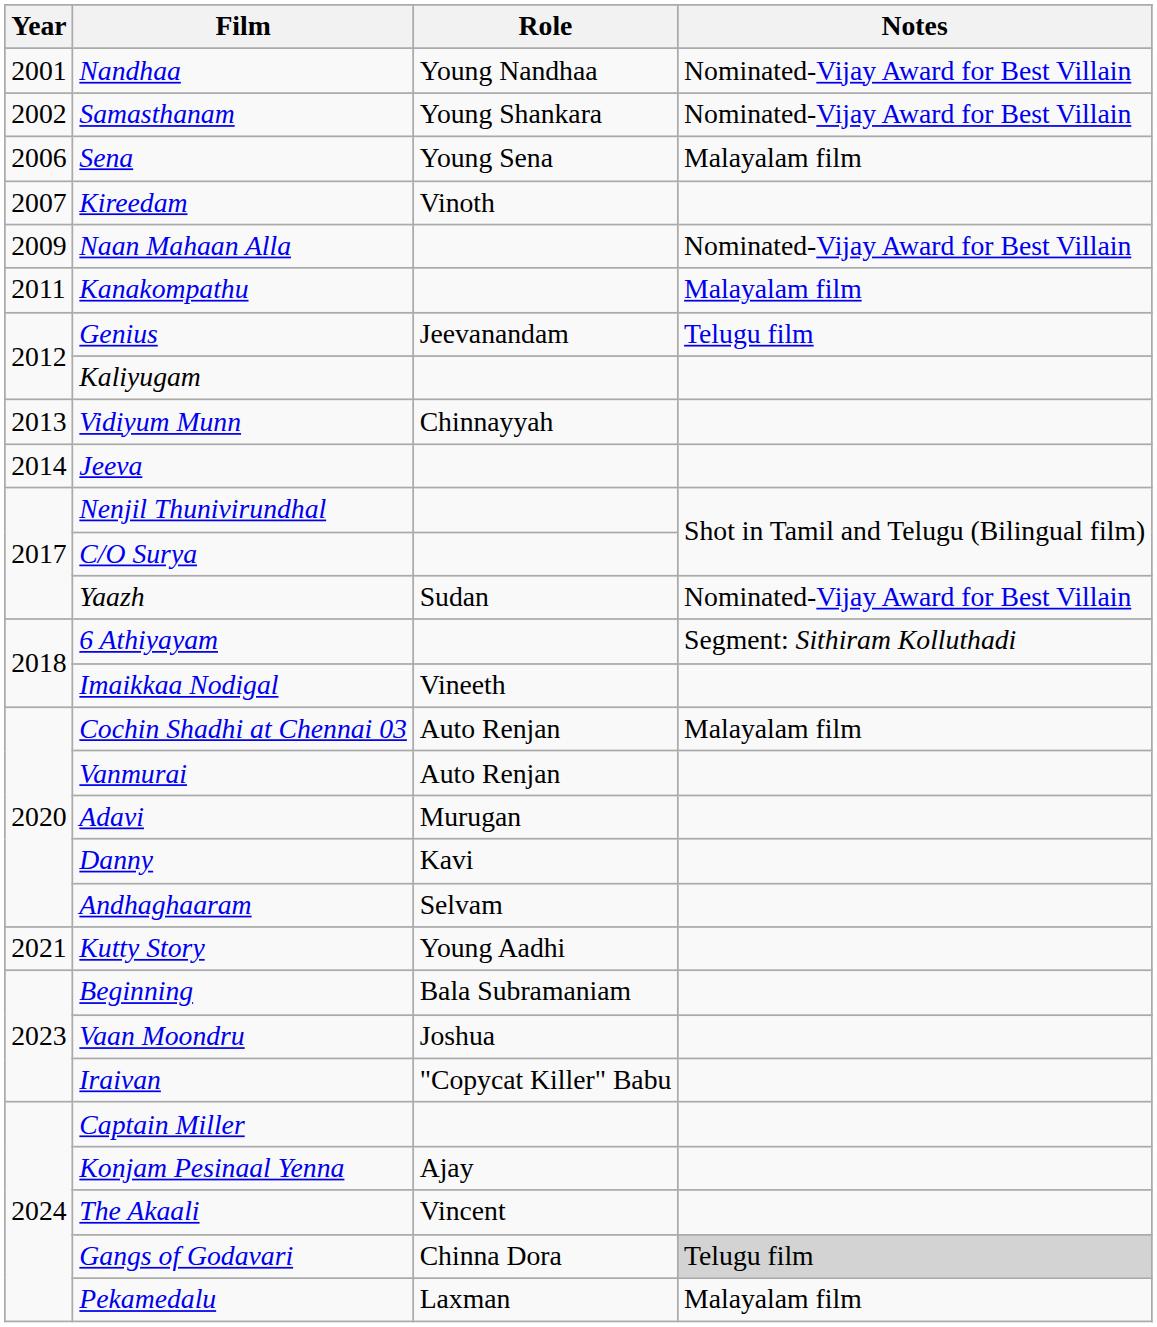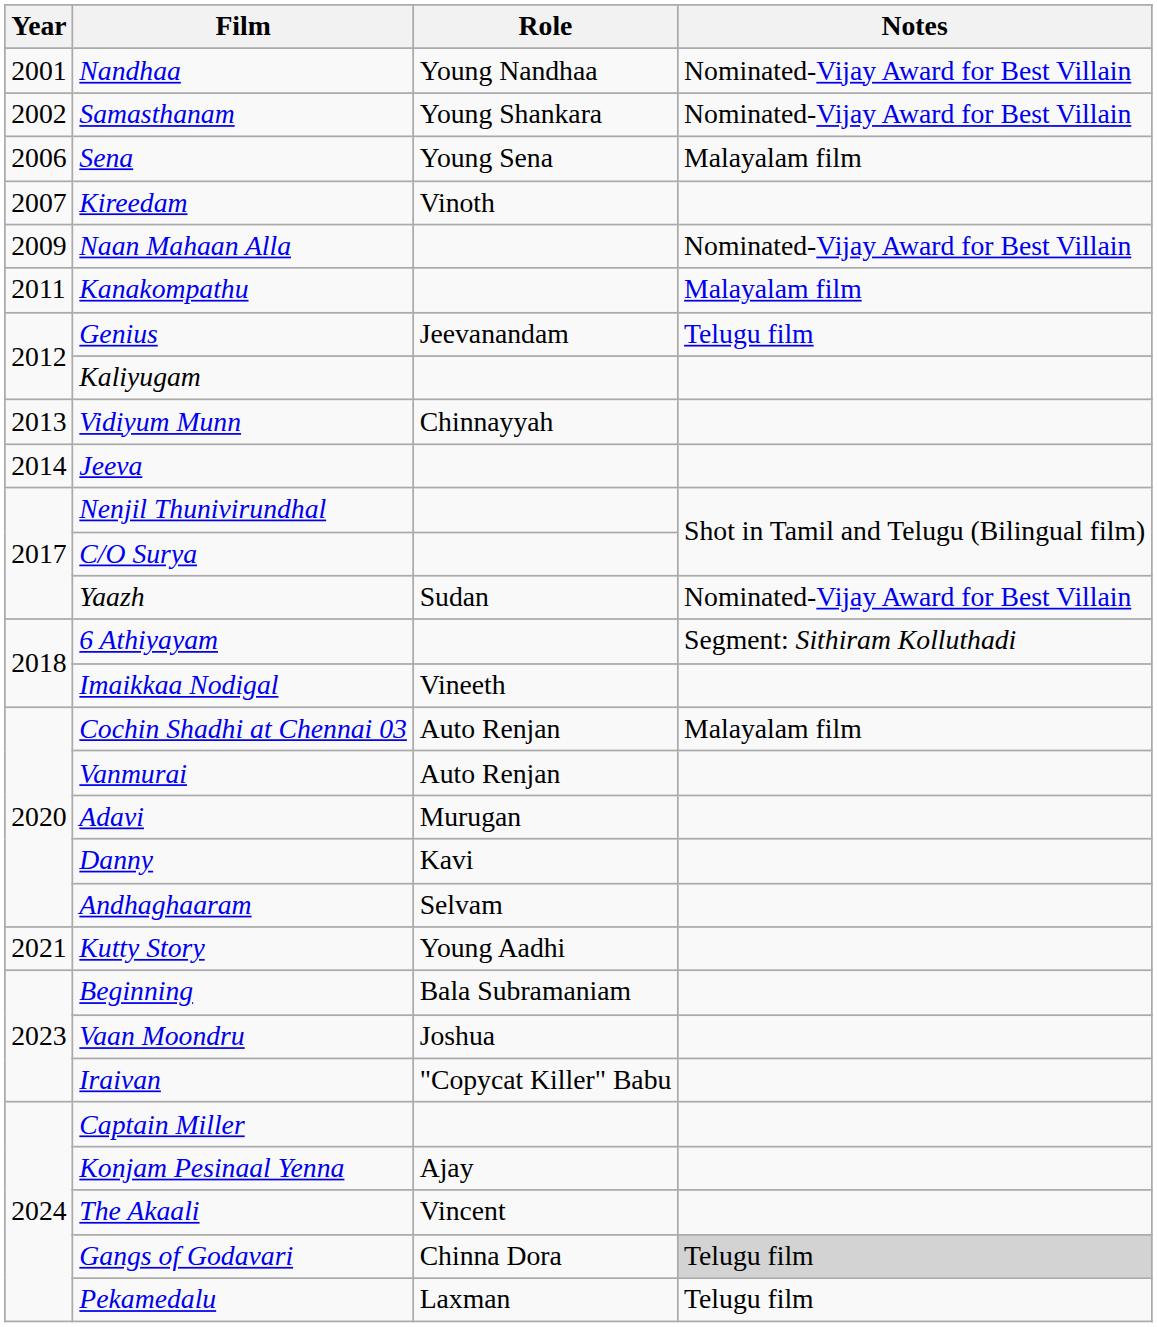Pekamedalu | Notes: Malayalam film -> Telugu film
